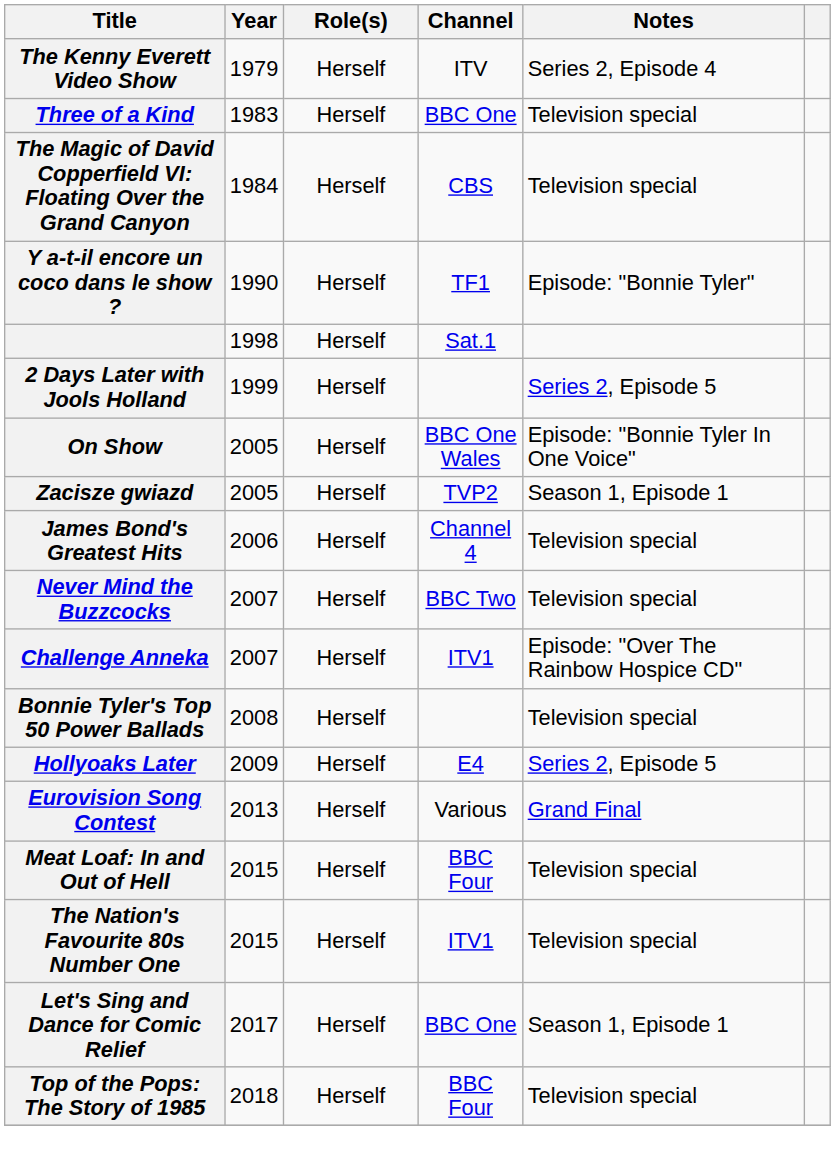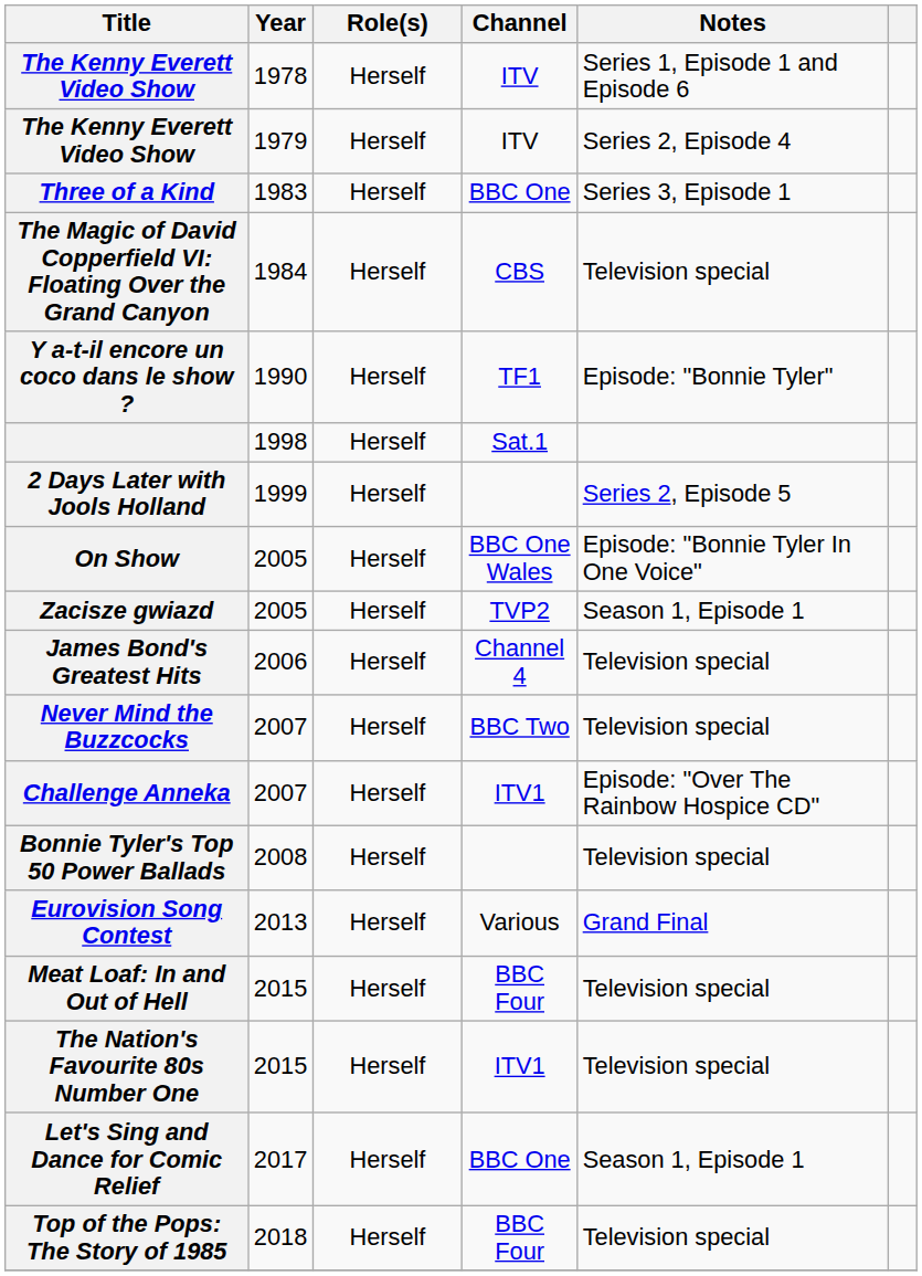+ row: The Kenny Everett Video Show | 1978 | Herself | ITV | Series 1, Episode 1 and Episode 6
Three of a Kind | Notes: Television special -> Series 3, Episode 1
- row: Hollyoaks Later | 2009 | Herself | E4 | Series 2, Episode 5
